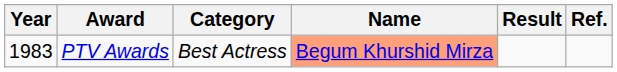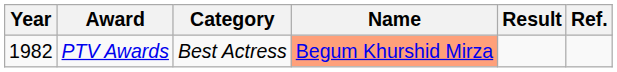PTV Awards | Year: 1983 -> 1982
